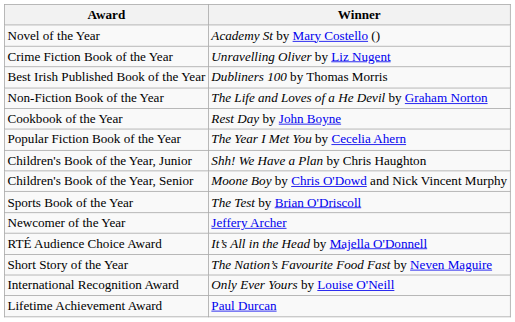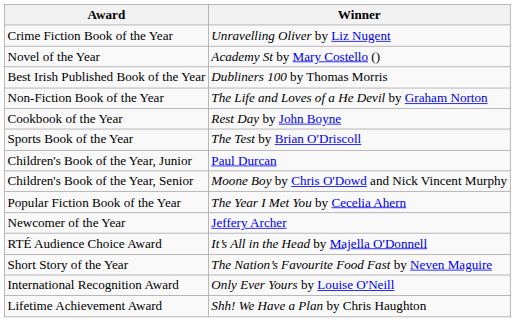rows swapped: Novel of the Year <-> Crime Fiction Book of the Year
rows swapped: Popular Fiction Book of the Year <-> Sports Book of the Year
Children's Book of the Year, Junior | Winner: Shh! We Have a Plan by Chris Haughton -> Paul Durcan
Lifetime Achievement Award | Winner: Paul Durcan -> Shh! We Have a Plan by Chris Haughton
